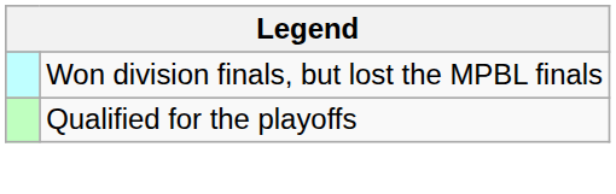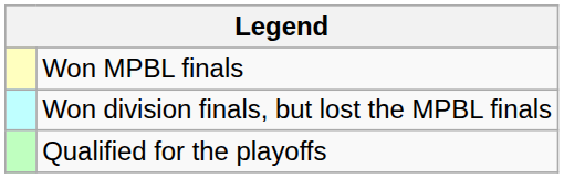+ row: Won MPBL finals
